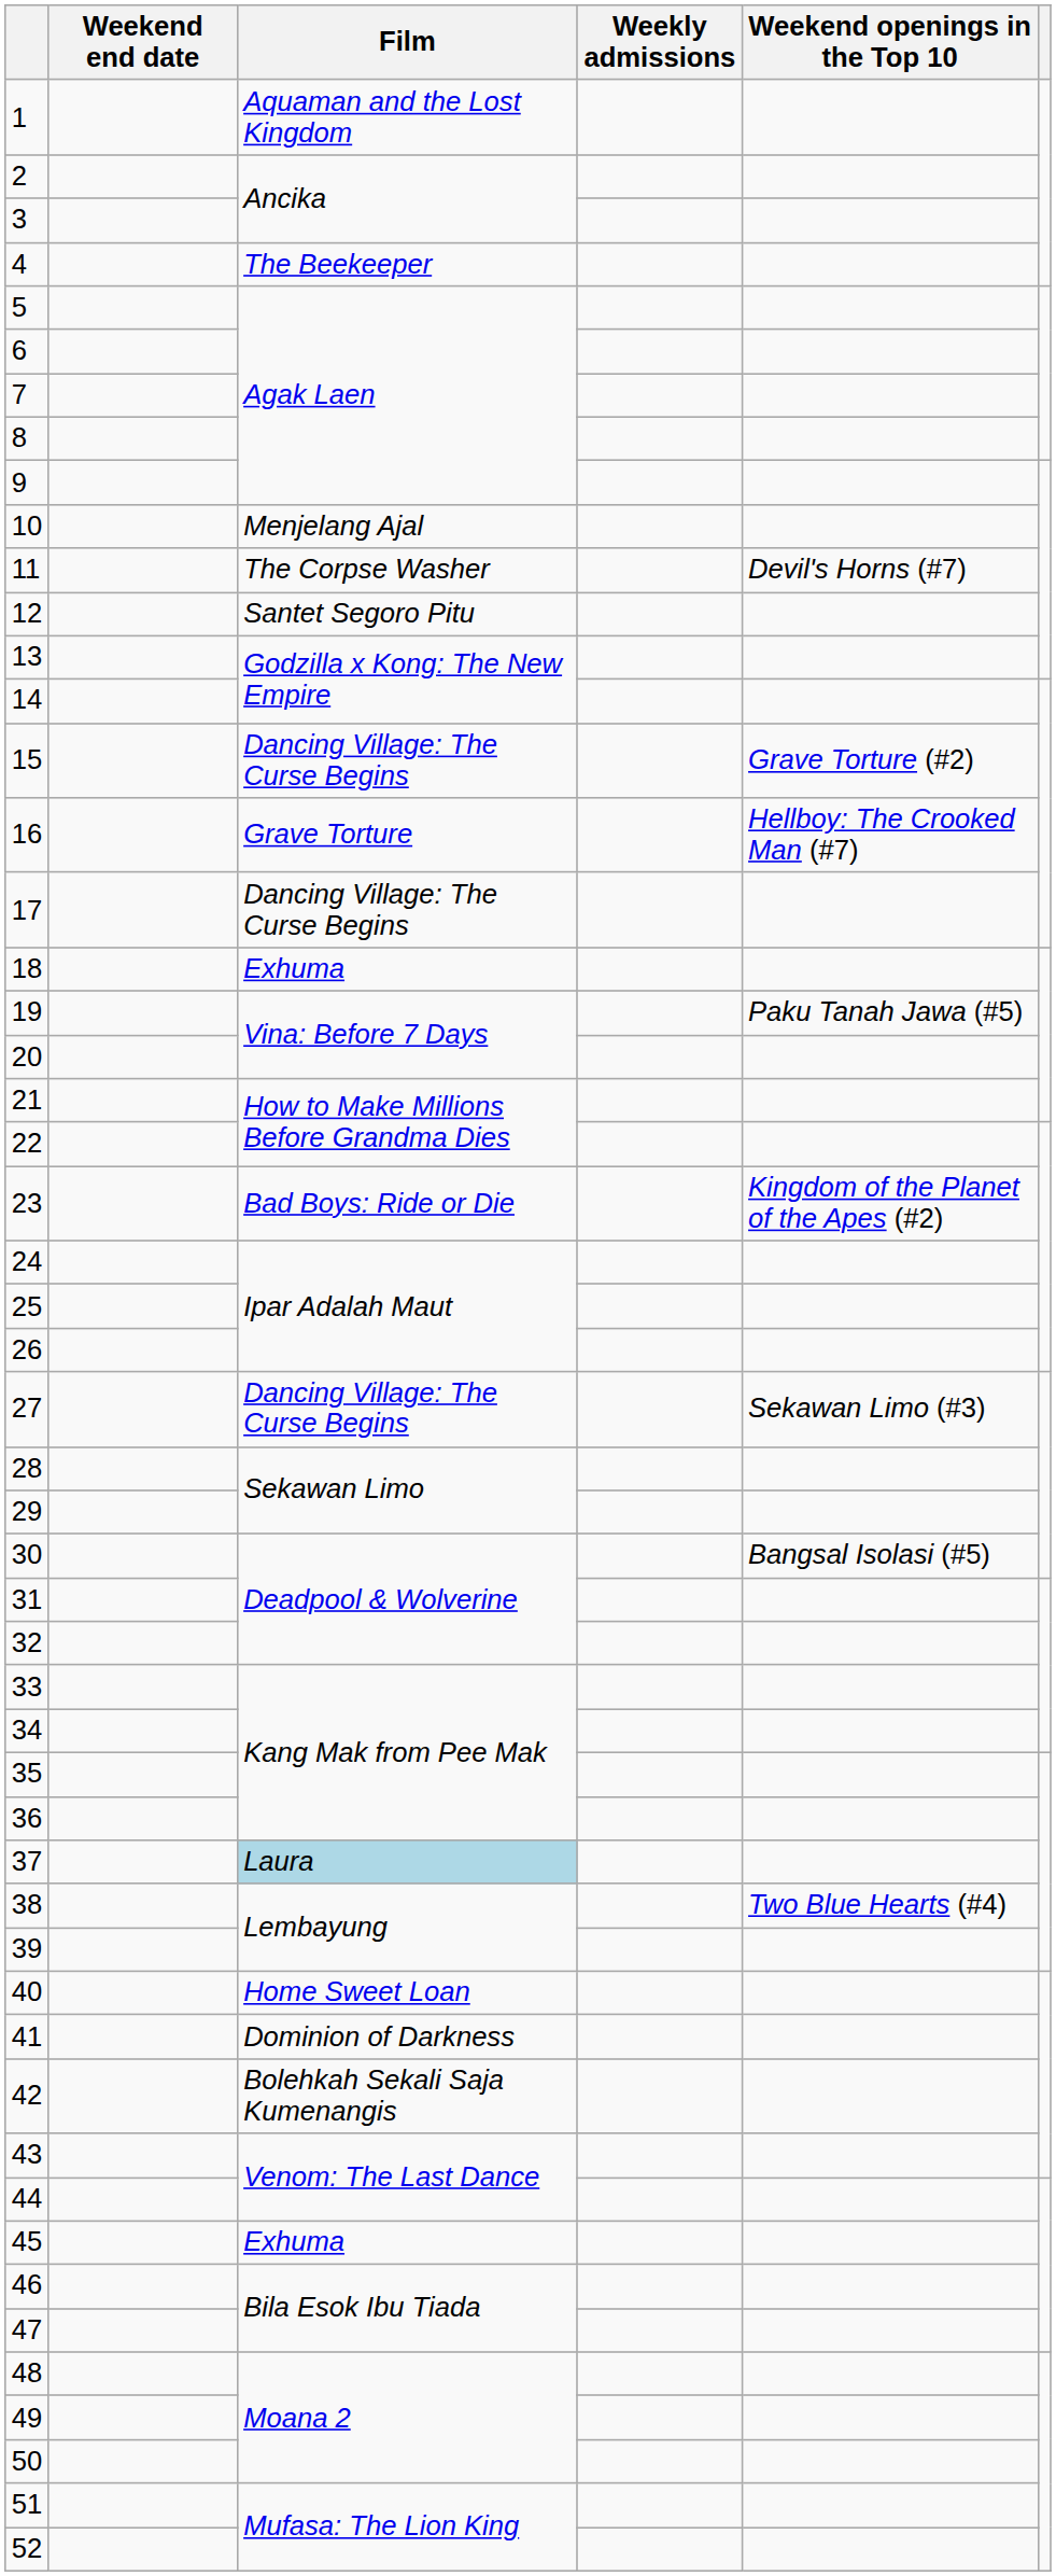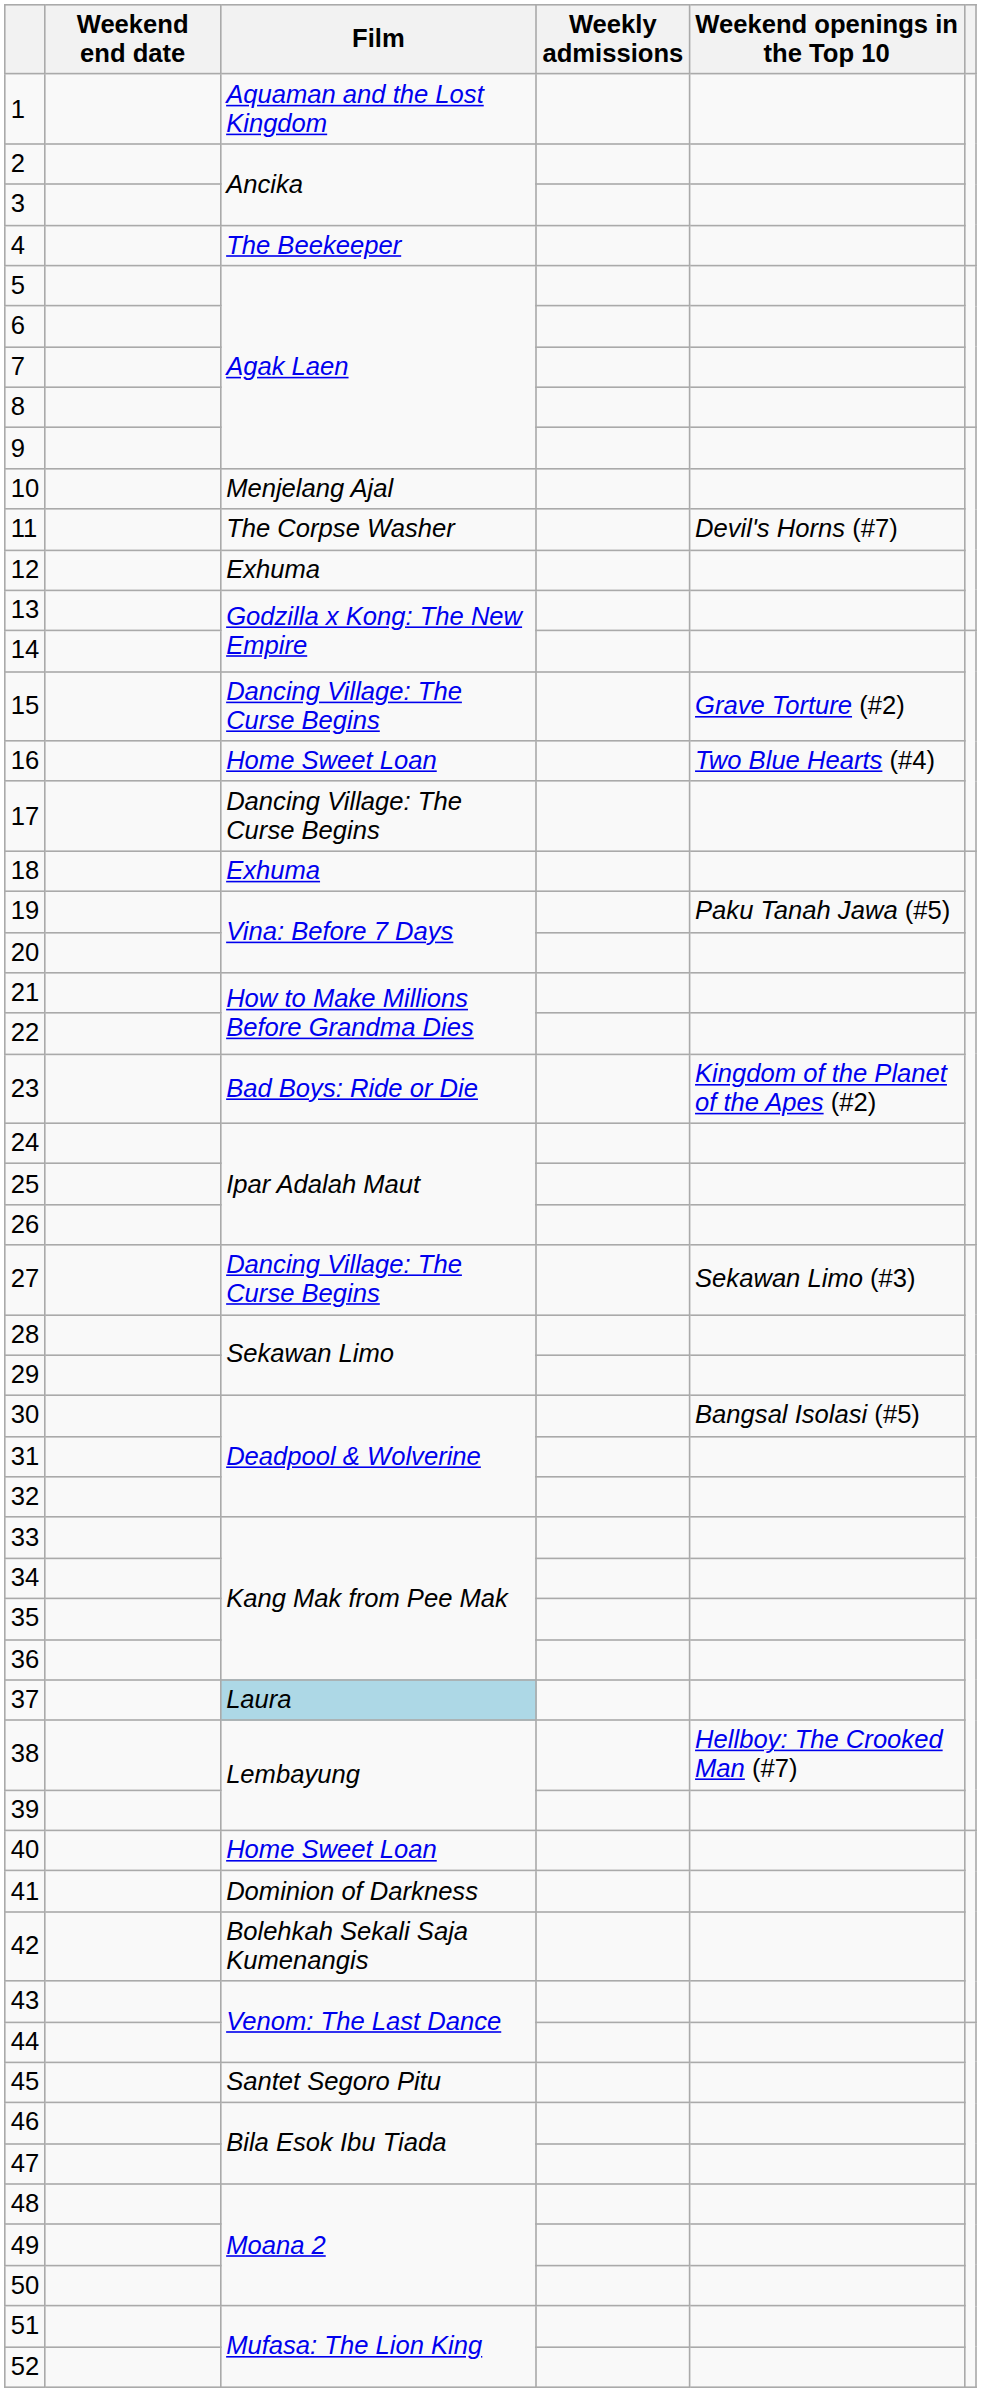12 | Film: Santet Segoro Pitu -> Exhuma
16 | Film: Grave Torture -> Home Sweet Loan
16 | Weekend openings in the Top 10: Hellboy: The Crooked Man (#7) -> Two Blue Hearts (#4)
38 | Weekend openings in the Top 10: Two Blue Hearts (#4) -> Hellboy: The Crooked Man (#7)
45 | Film: Exhuma -> Santet Segoro Pitu
